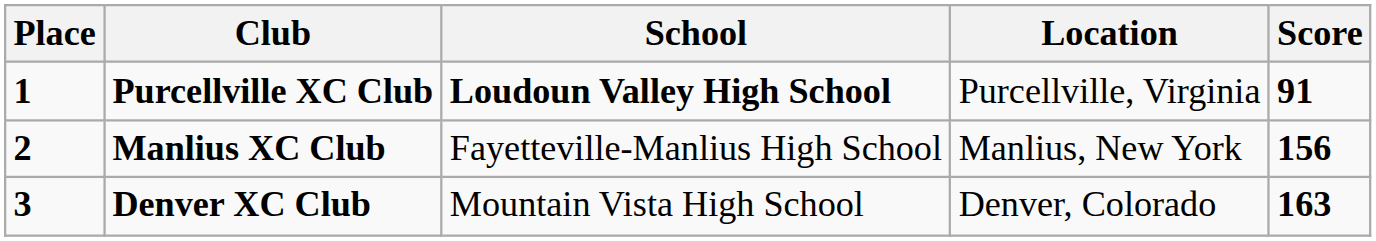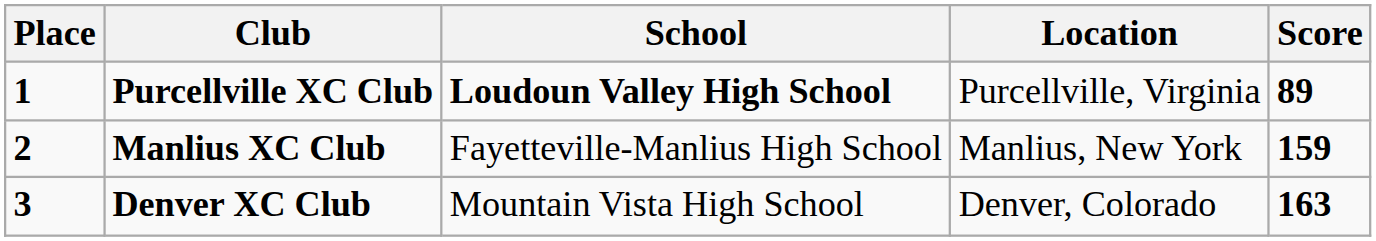Purcellville XC Club | Score: 91 -> 89
Manlius XC Club | Score: 156 -> 159
